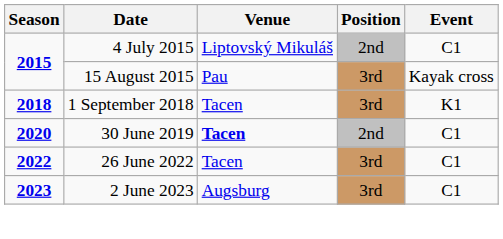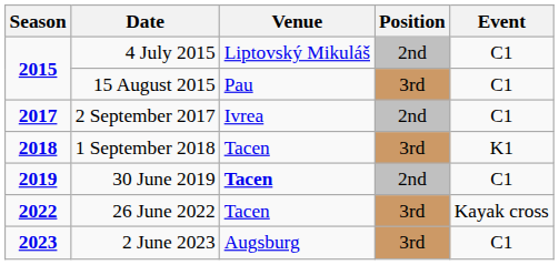15 August 2015 | Event: Kayak cross -> C1
+ row: 2017 | 2 September 2017 | Ivrea | 2nd | C1
30 June 2019 | Season: 2020 -> 2019
26 June 2022 | Event: C1 -> Kayak cross
